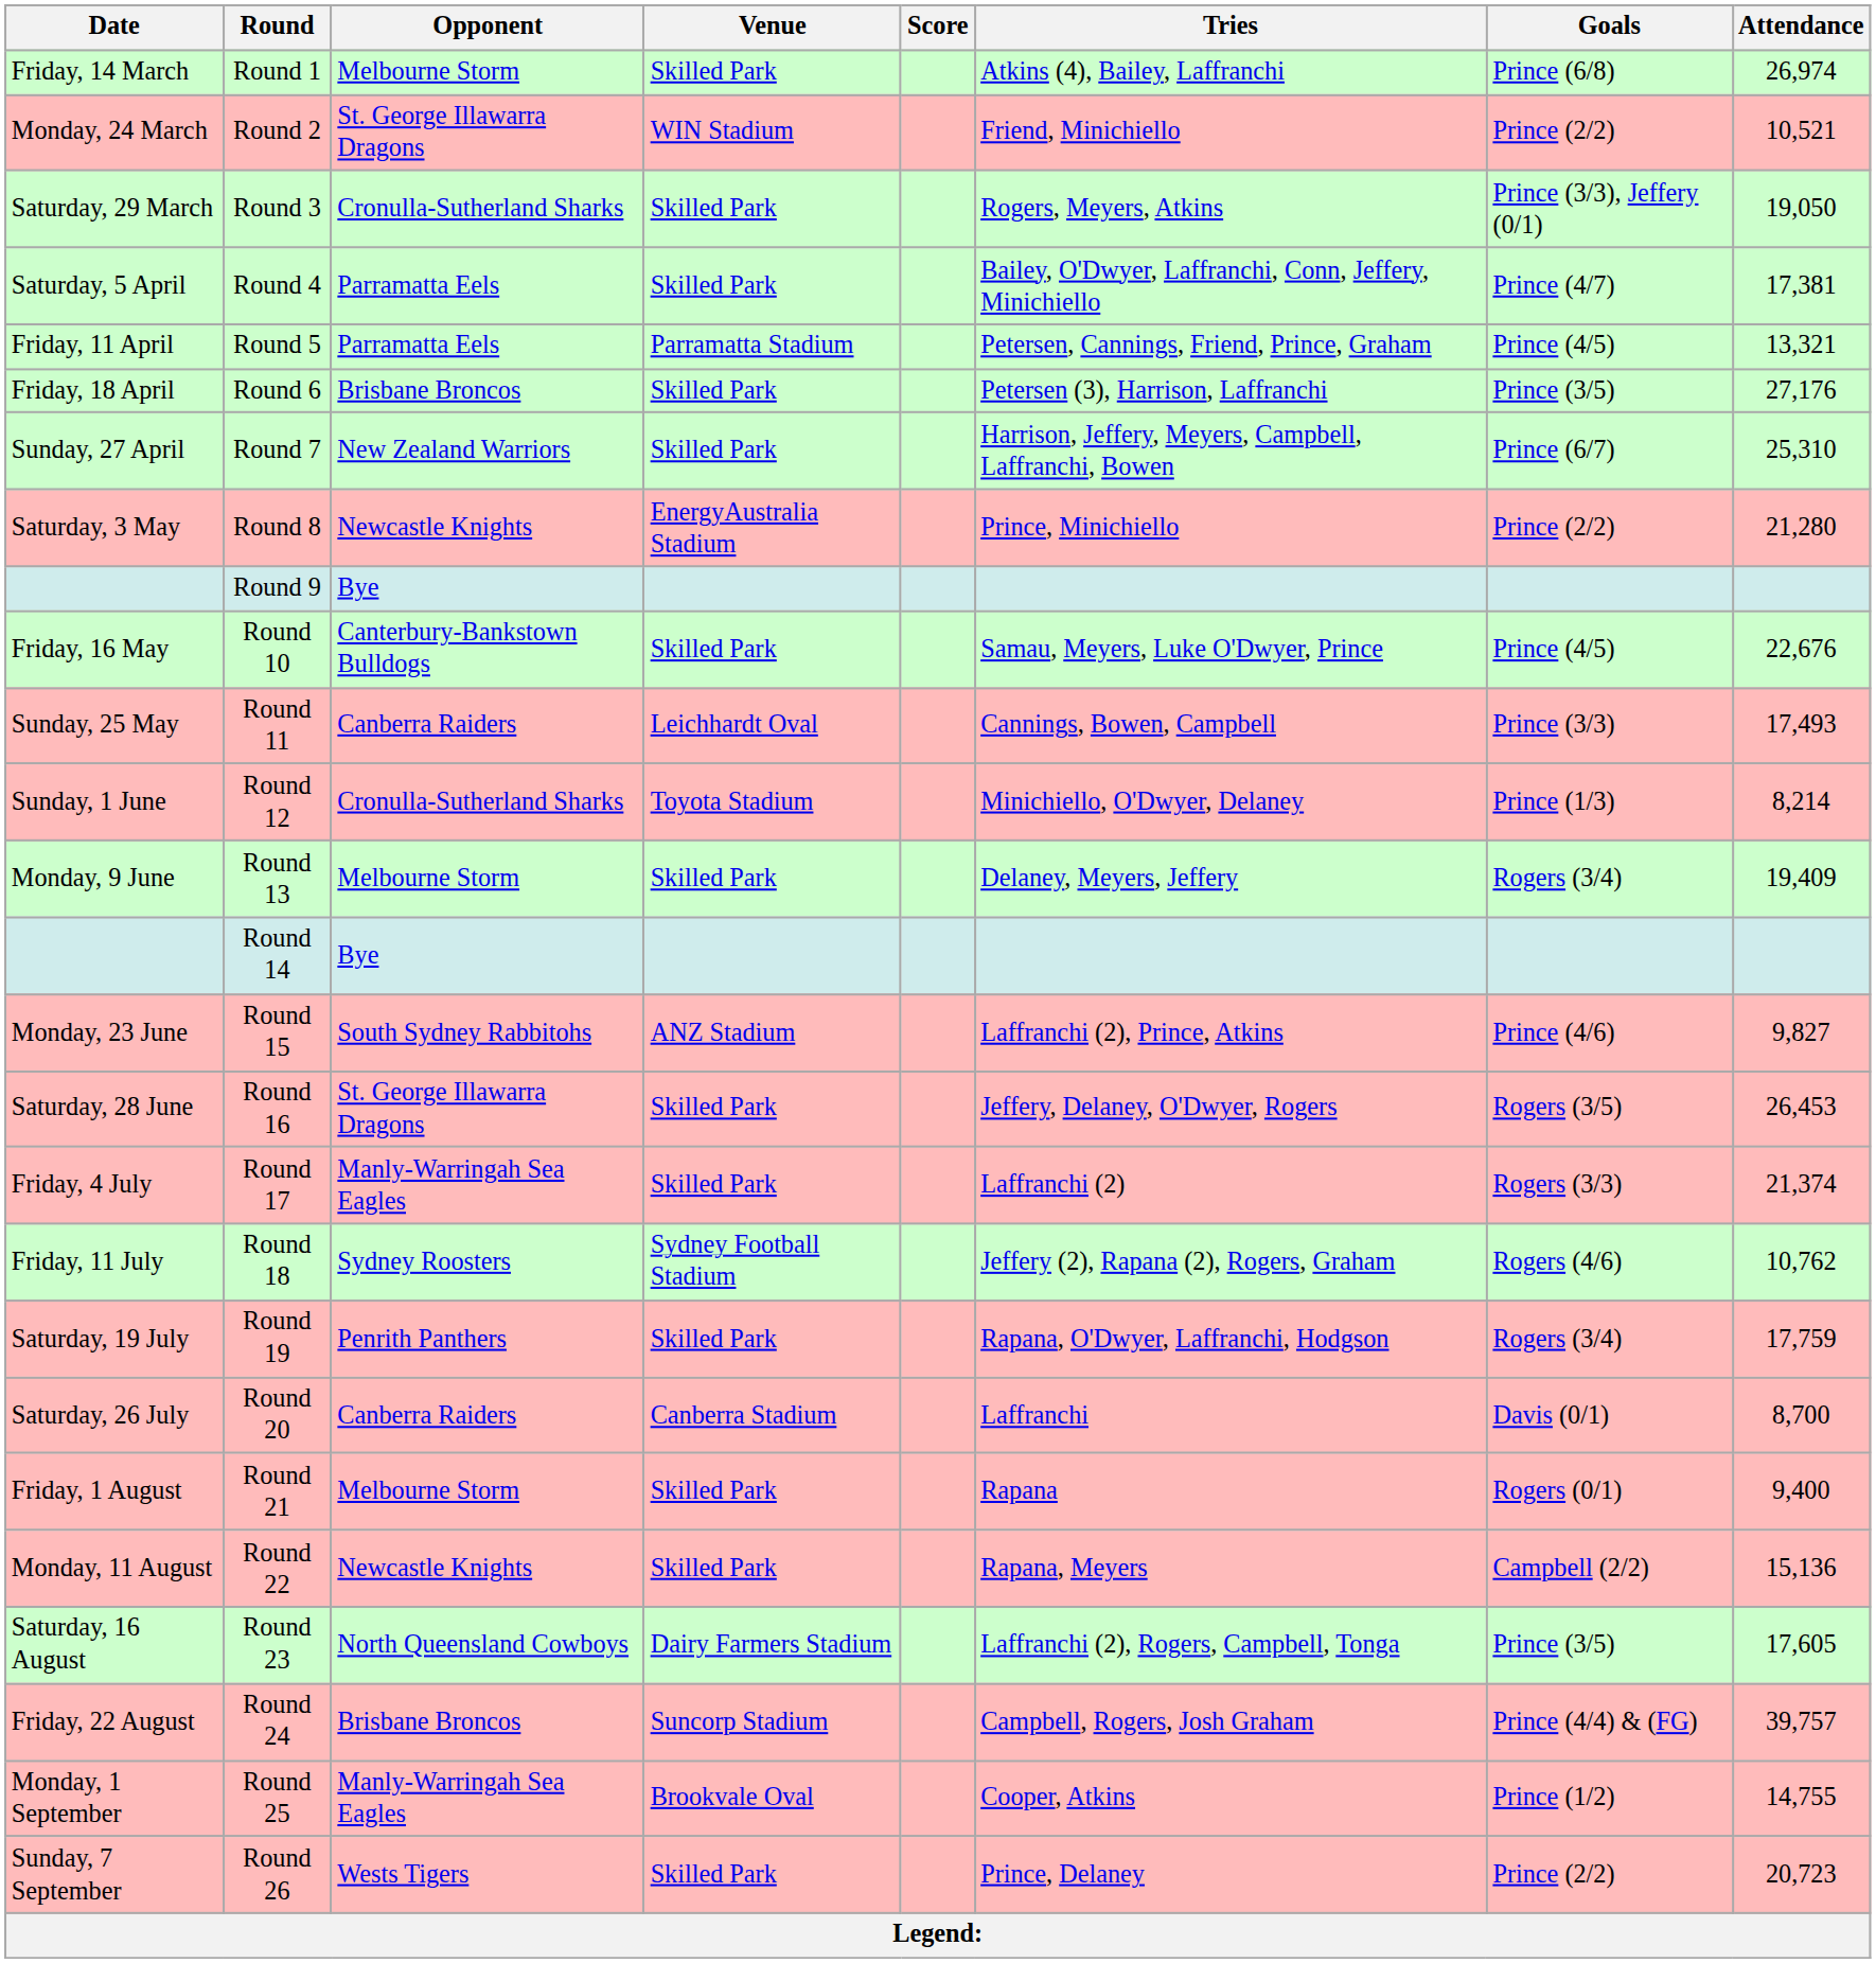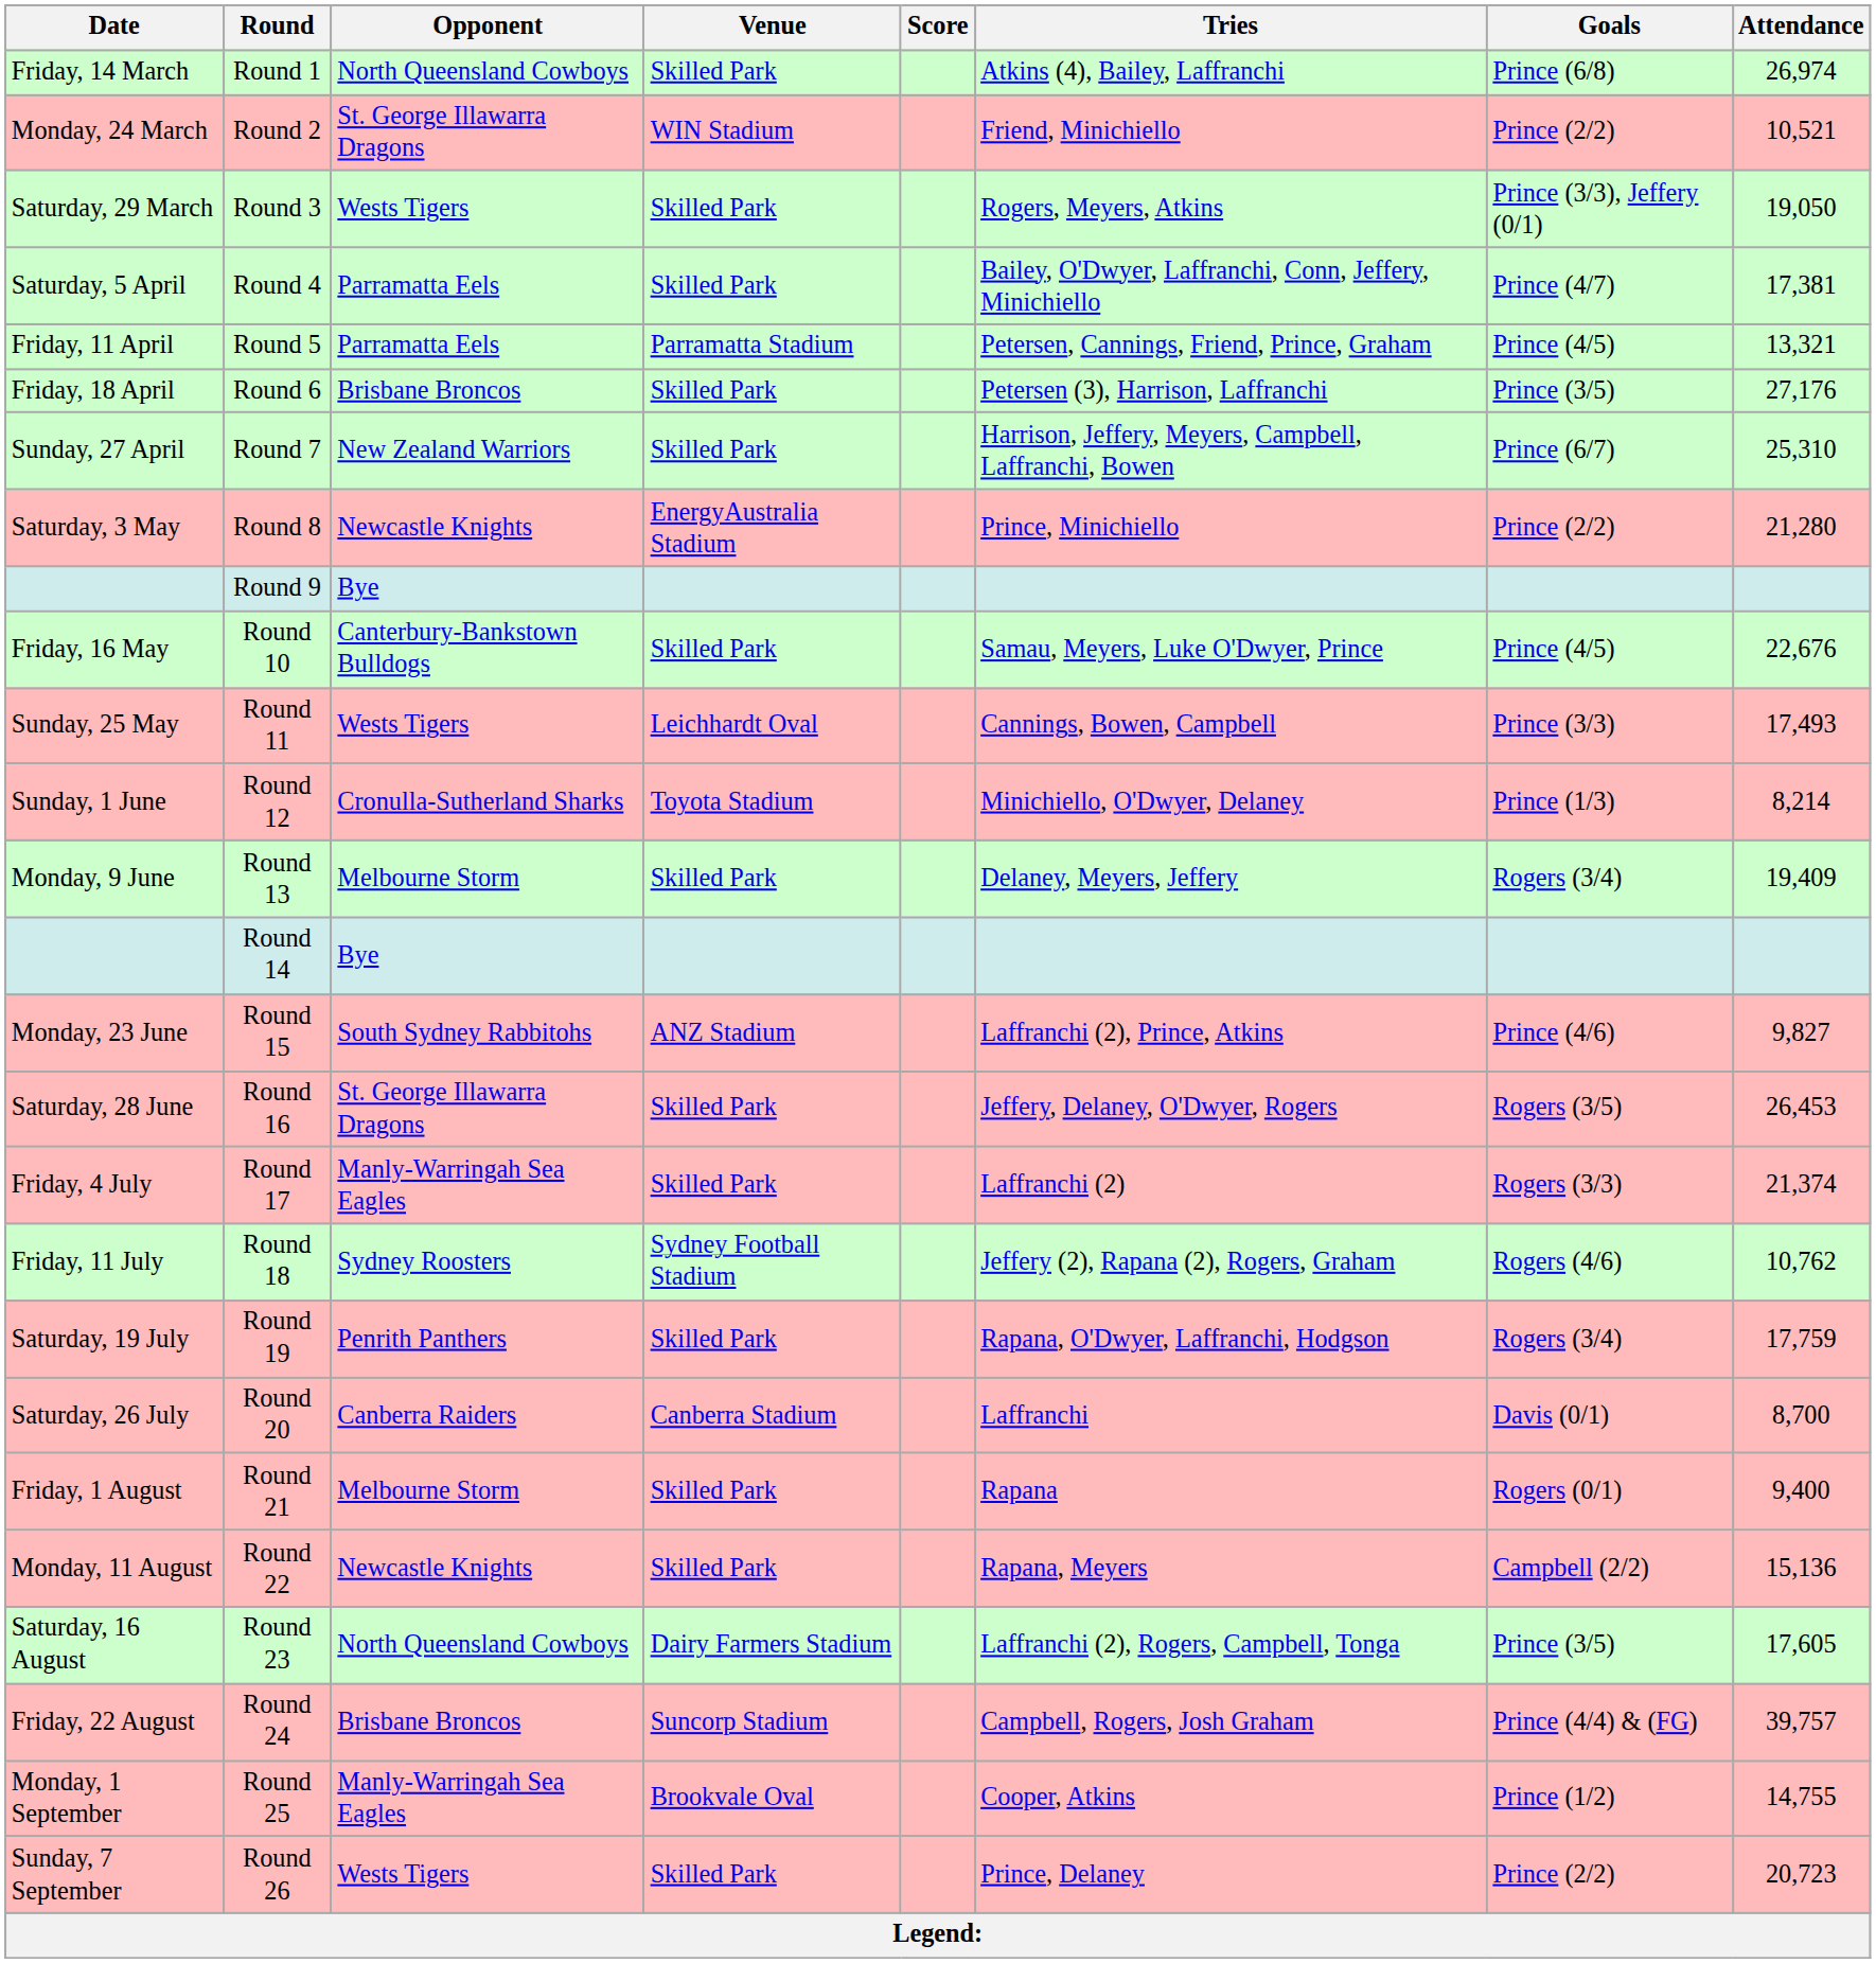Round 1 | Opponent: Melbourne Storm -> North Queensland Cowboys
Round 3 | Opponent: Cronulla-Sutherland Sharks -> Wests Tigers
Round 11 | Opponent: Canberra Raiders -> Wests Tigers
